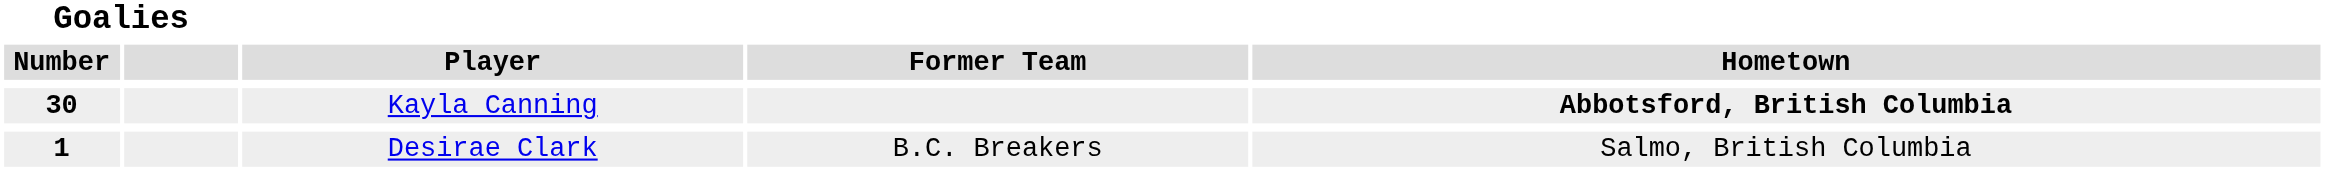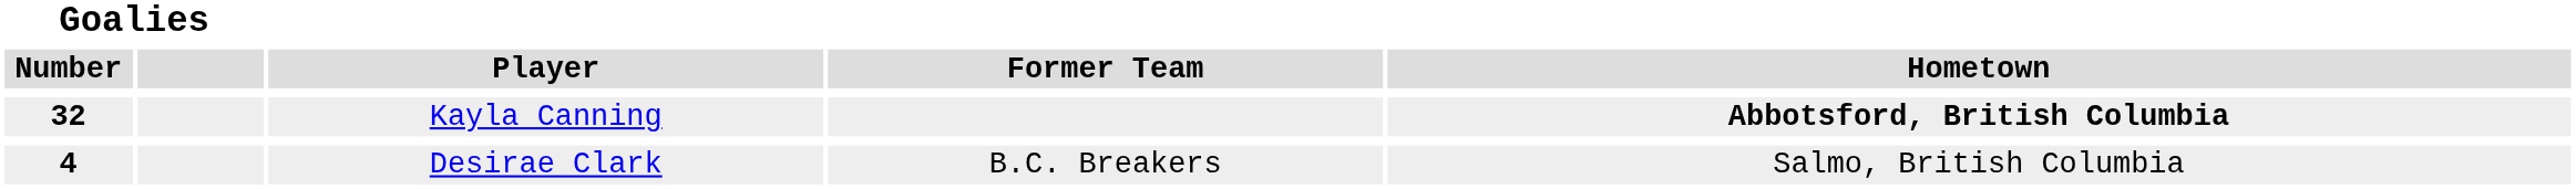Kayla Canning | Goalies / Number: 30 -> 32
Desirae Clark | Goalies / Number: 1 -> 4
